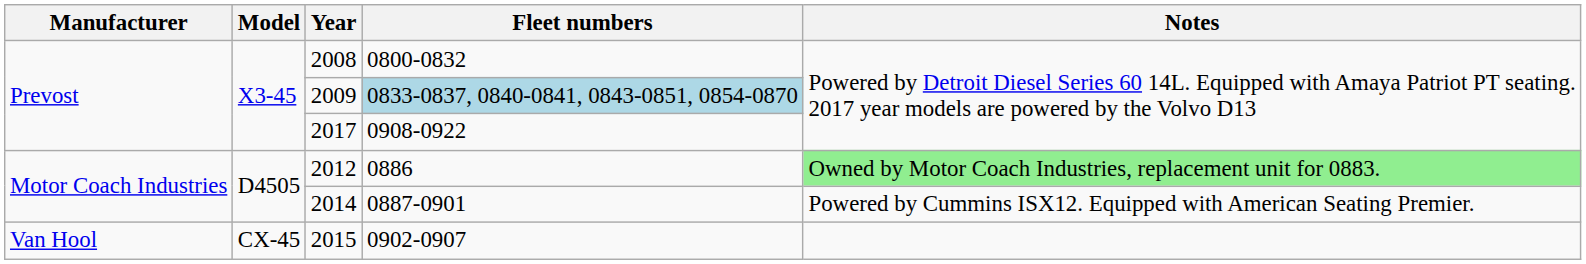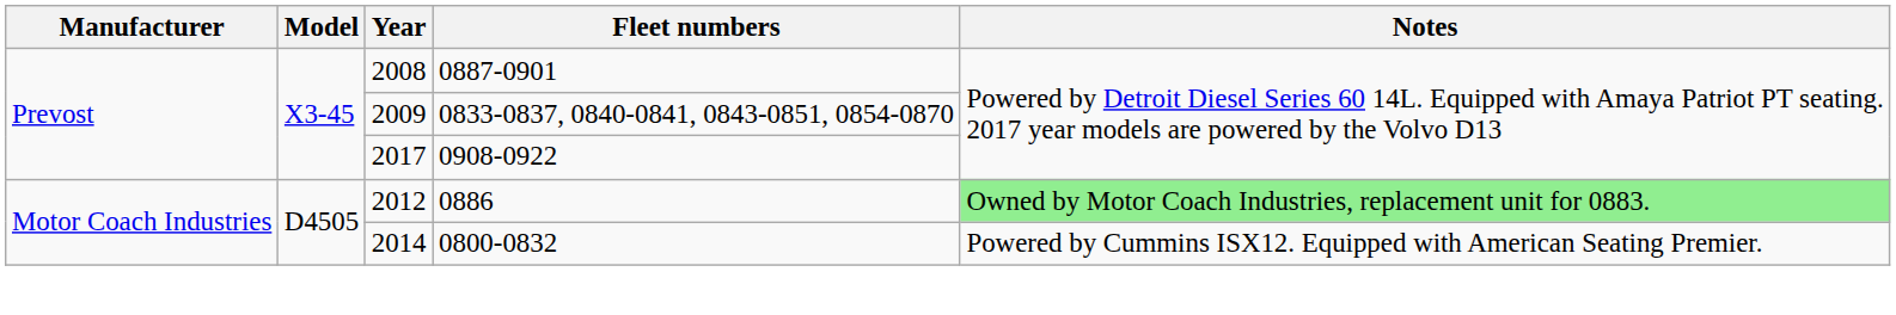2008 | Fleet numbers: 0800-0832 -> 0887-0901
2009 | Fleet numbers: lightblue background -> no background
2014 | Fleet numbers: 0887-0901 -> 0800-0832
- row: Van Hool | CX-45 | 2015 | 0902-0907
